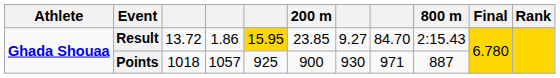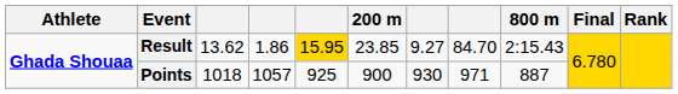Result | column 3: 13.72 -> 13.62
